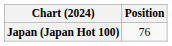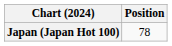Japan (Japan Hot 100) | Position: 76 -> 78
